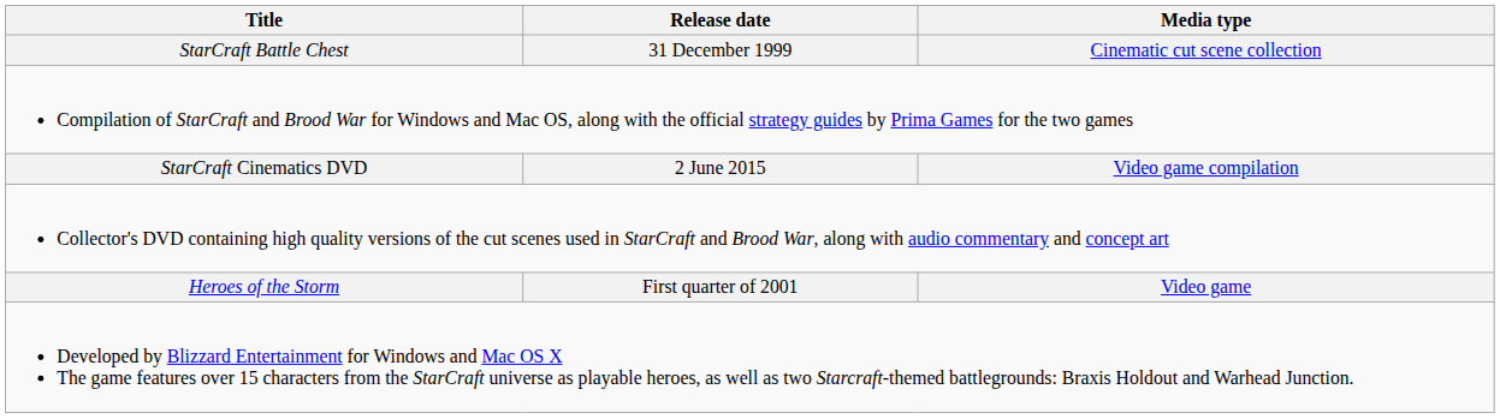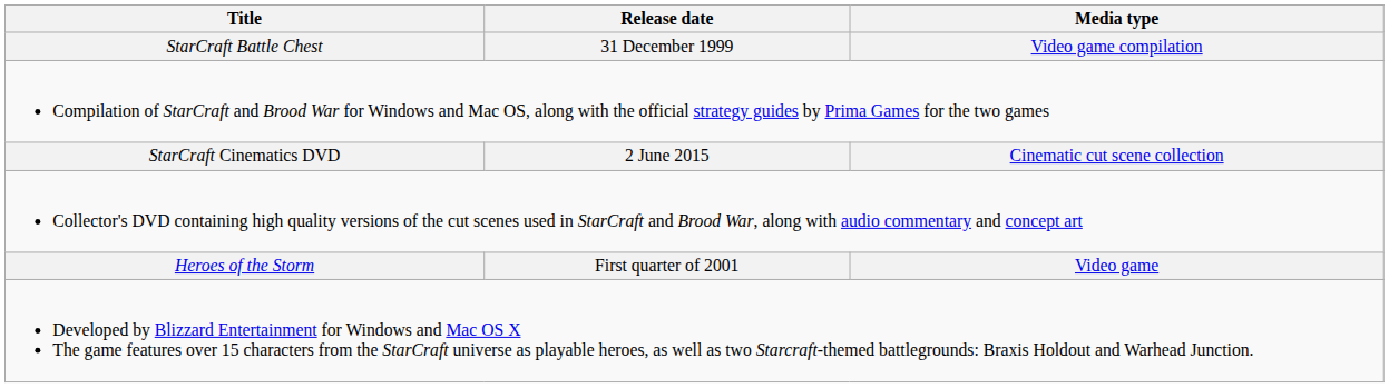StarCraft Battle Chest | Media type: Cinematic cut scene collection -> Video game compilation
StarCraft Cinematics DVD | Media type: Video game compilation -> Cinematic cut scene collection
